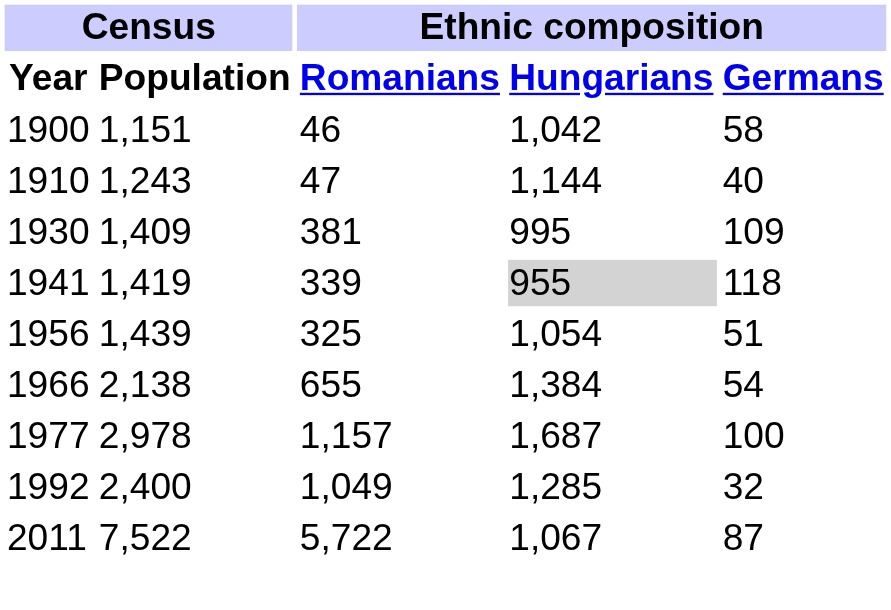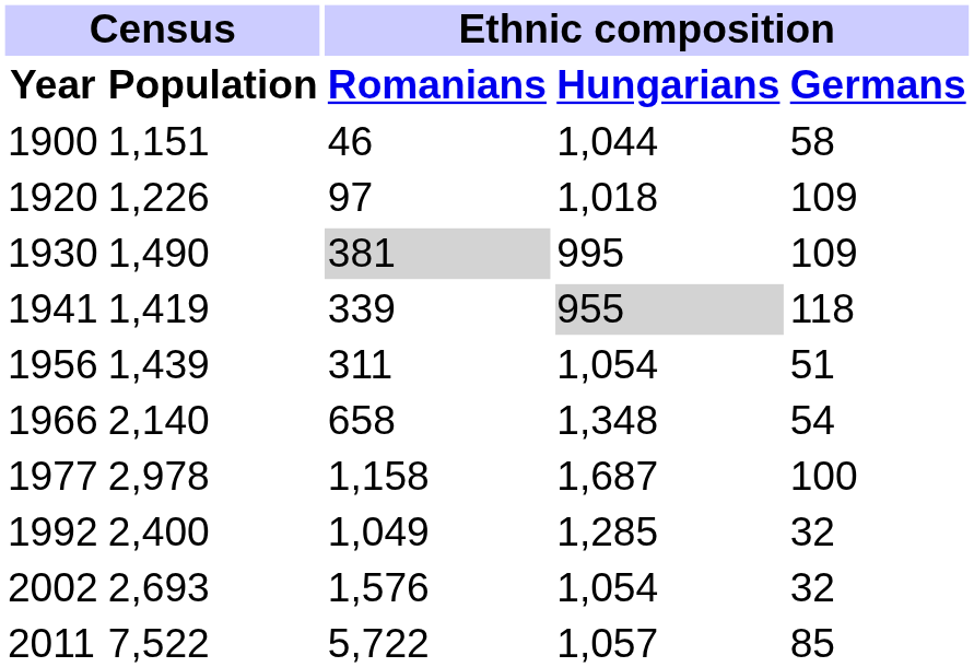1900 | Ethnic composition / Hungarians: 1,042 -> 1,044
- row: 1910 | 1,243 | 47 | 1,144 | 40
+ row: 1920 | 1,226 | 97 | 1,018 | 109
1930 | Census / Population: 1,409 -> 1,490
1930 | Ethnic composition / Romanians: no background -> lightgrey background
1956 | Ethnic composition / Romanians: 325 -> 311
1966 | Census / Population: 2,138 -> 2,140
1966 | Ethnic composition / Romanians: 655 -> 658
1966 | Ethnic composition / Hungarians: 1,384 -> 1,348
1977 | Ethnic composition / Romanians: 1,157 -> 1,158
+ row: 2002 | 2,693 | 1,576 | 1,054 | 32
2011 | Ethnic composition / Hungarians: 1,067 -> 1,057
2011 | Ethnic composition / Germans: 87 -> 85
